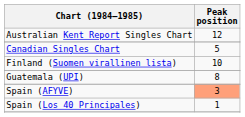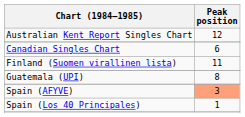Canadian Singles Chart | Peak position: 5 -> 6
Finland (Suomen virallinen lista) | Peak position: 10 -> 11
